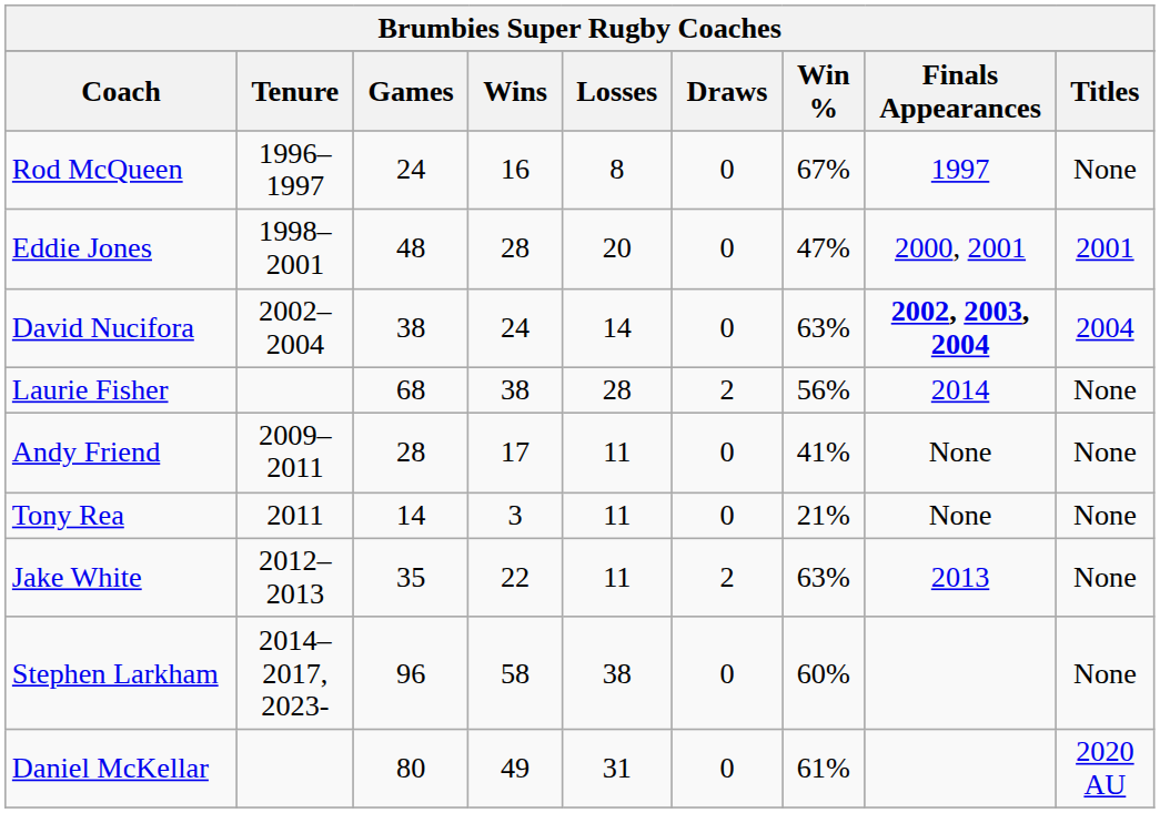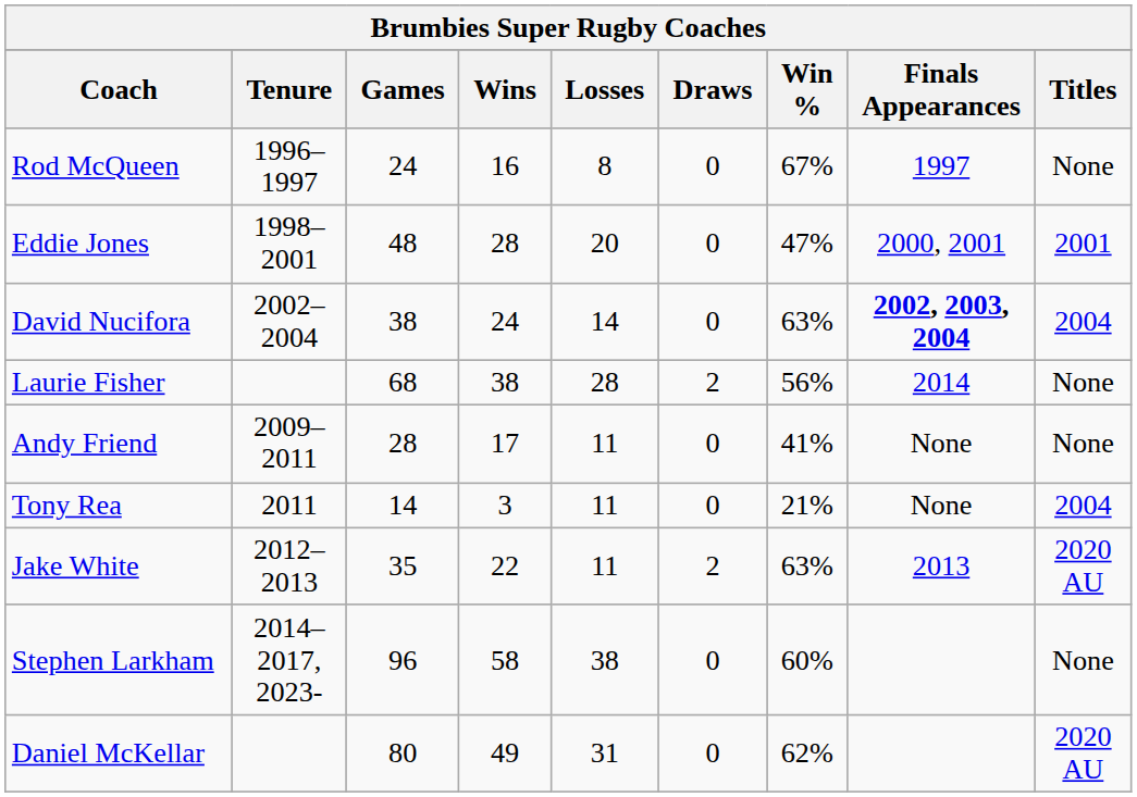Tony Rea | Titles: None -> 2004
Jake White | Titles: None -> 2020 AU
Daniel McKellar | Win %: 61% -> 62%
